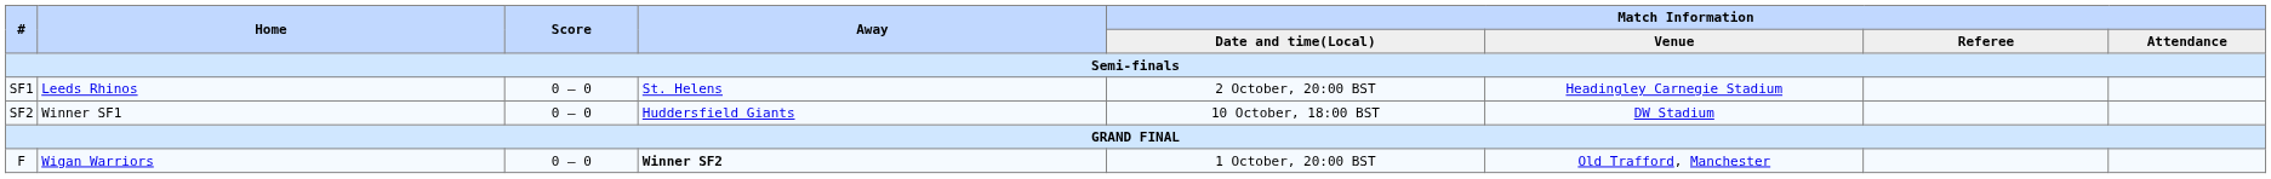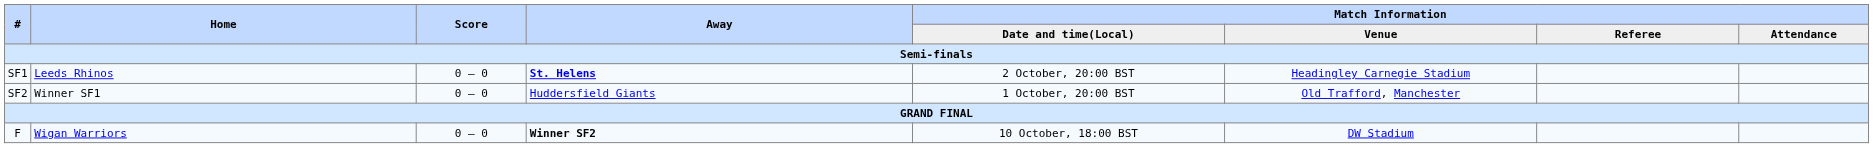SF1 | Away: normal -> bold
SF2 | Match Information / Date and time(Local): 10 October, 18:00 BST -> 1 October, 20:00 BST
SF2 | Match Information / Venue: DW Stadium -> Old Trafford, Manchester
F | Match Information / Date and time(Local): 1 October, 20:00 BST -> 10 October, 18:00 BST
F | Match Information / Venue: Old Trafford, Manchester -> DW Stadium
